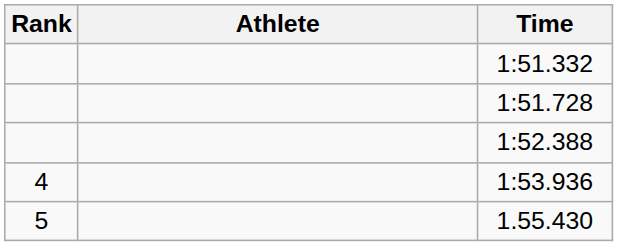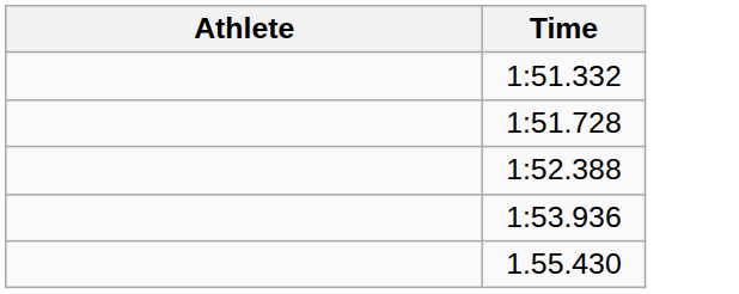- column: Rank | 4 | 5
